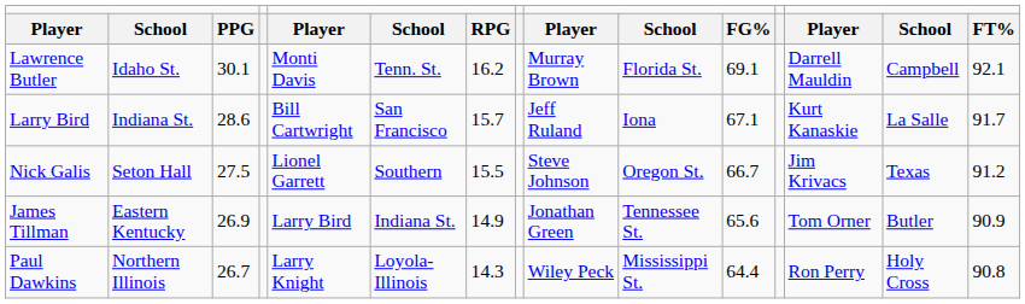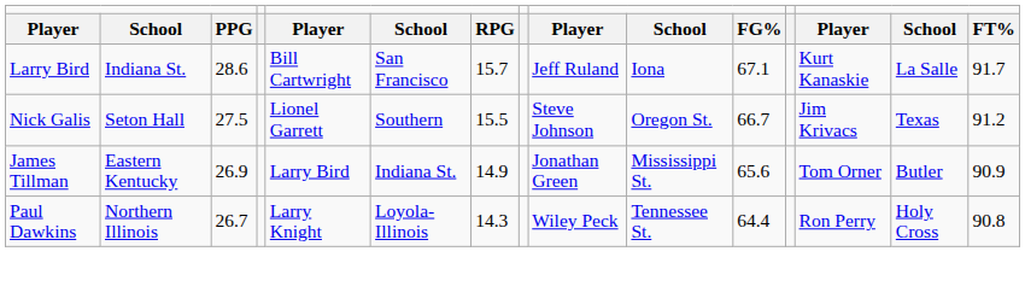- row: Lawrence Butler | Idaho St. | 30.1 | Monti Davis | Tenn. St. | 16.2 | Murray Brown | Florida St. | 69.1 | Darrell Mauldin | Campbell | 92.1
James Tillman | column 10: Tennessee St. -> Mississippi St.
Paul Dawkins | column 10: Mississippi St. -> Tennessee St.
